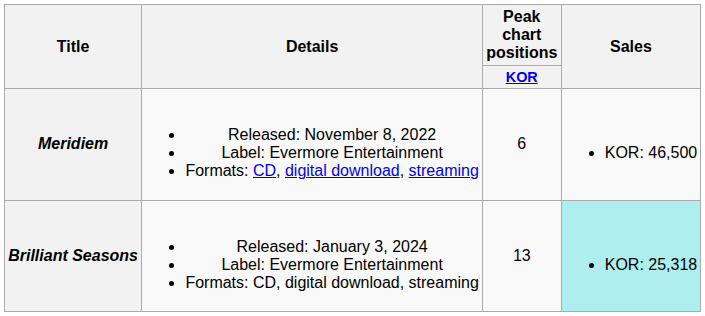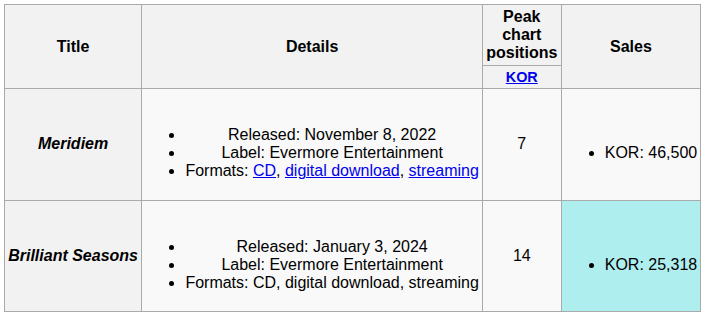Meridiem | Peak chart positions / KOR: 6 -> 7
Brilliant Seasons | Peak chart positions / KOR: 13 -> 14
